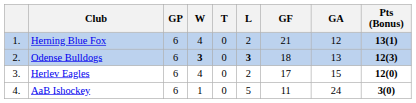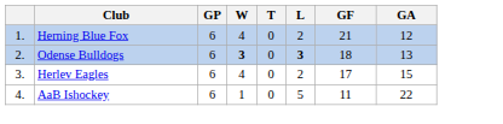- column: Pts (Bonus) | 13(1) | 12(3) | 12(0) | 3(0)
AaB Ishockey | GA: 24 -> 22
